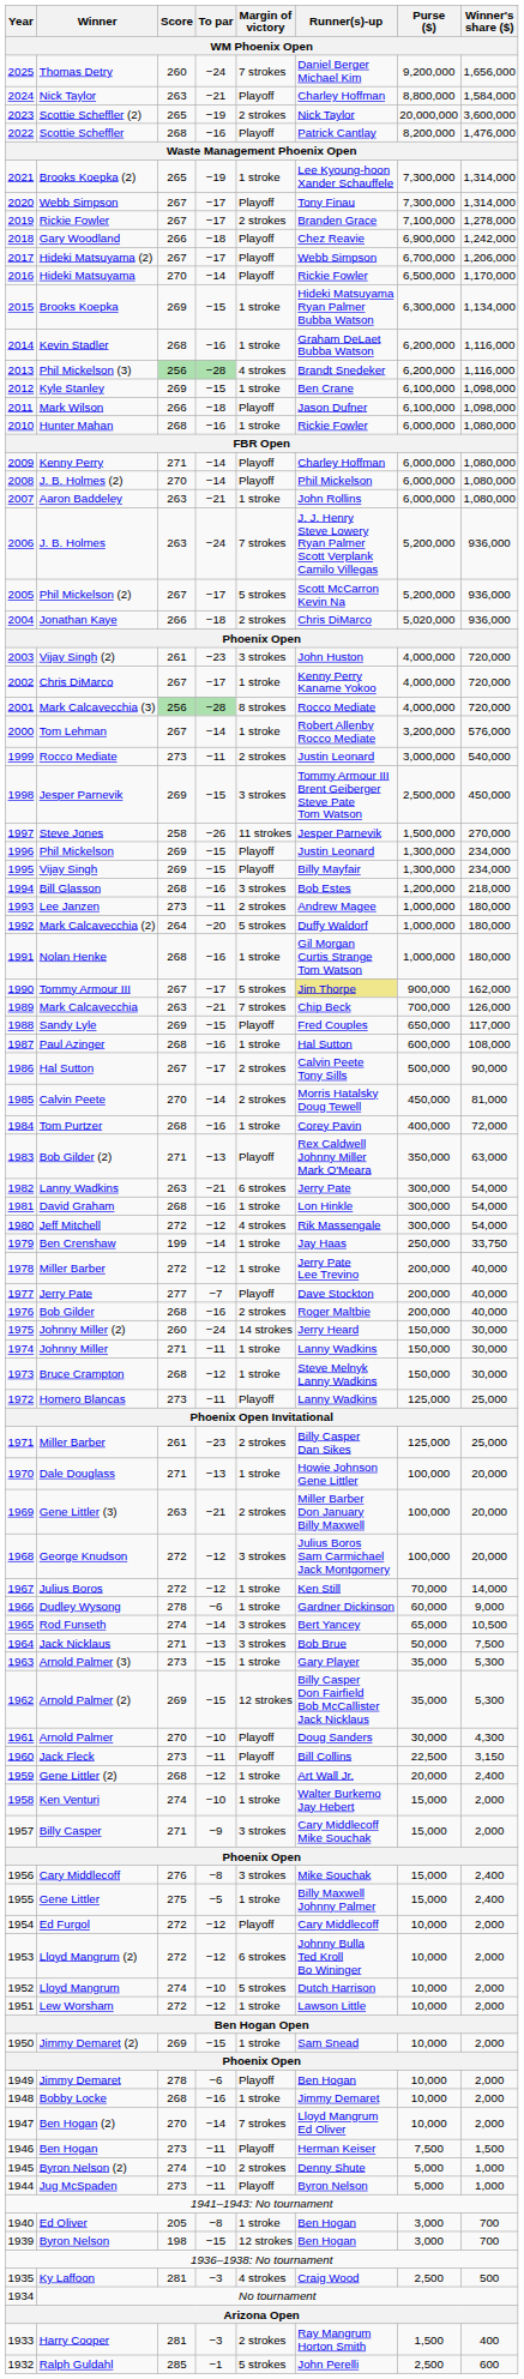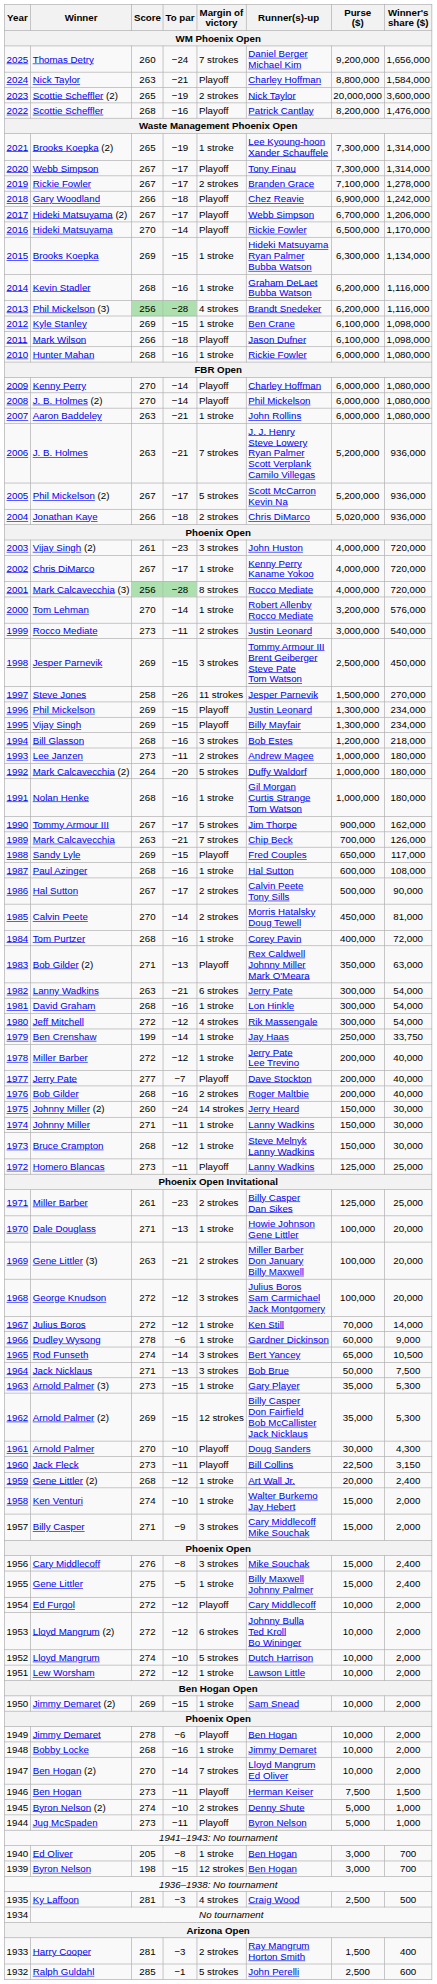Kenny Perry | Score: 271 -> 270
J. B. Holmes | To par: −24 -> −21
Tom Lehman | Score: 267 -> 270
Tommy Armour III | Runner(s)-up: khaki background -> no background
